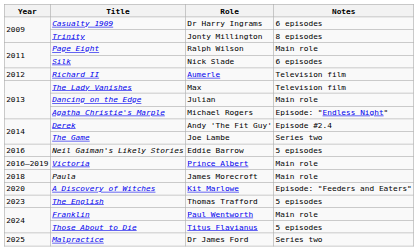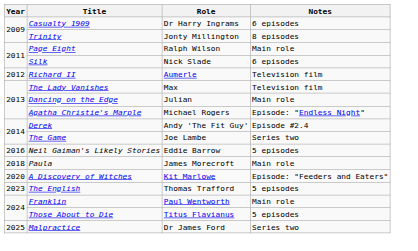- row: 2016–2019 | Victoria | Prince Albert | Main role
